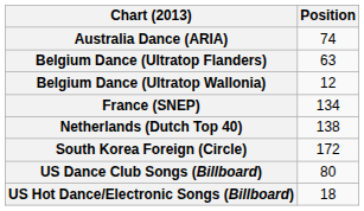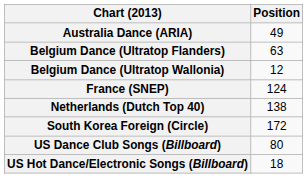Australia Dance (ARIA) | Position: 74 -> 49
France (SNEP) | Position: 134 -> 124
